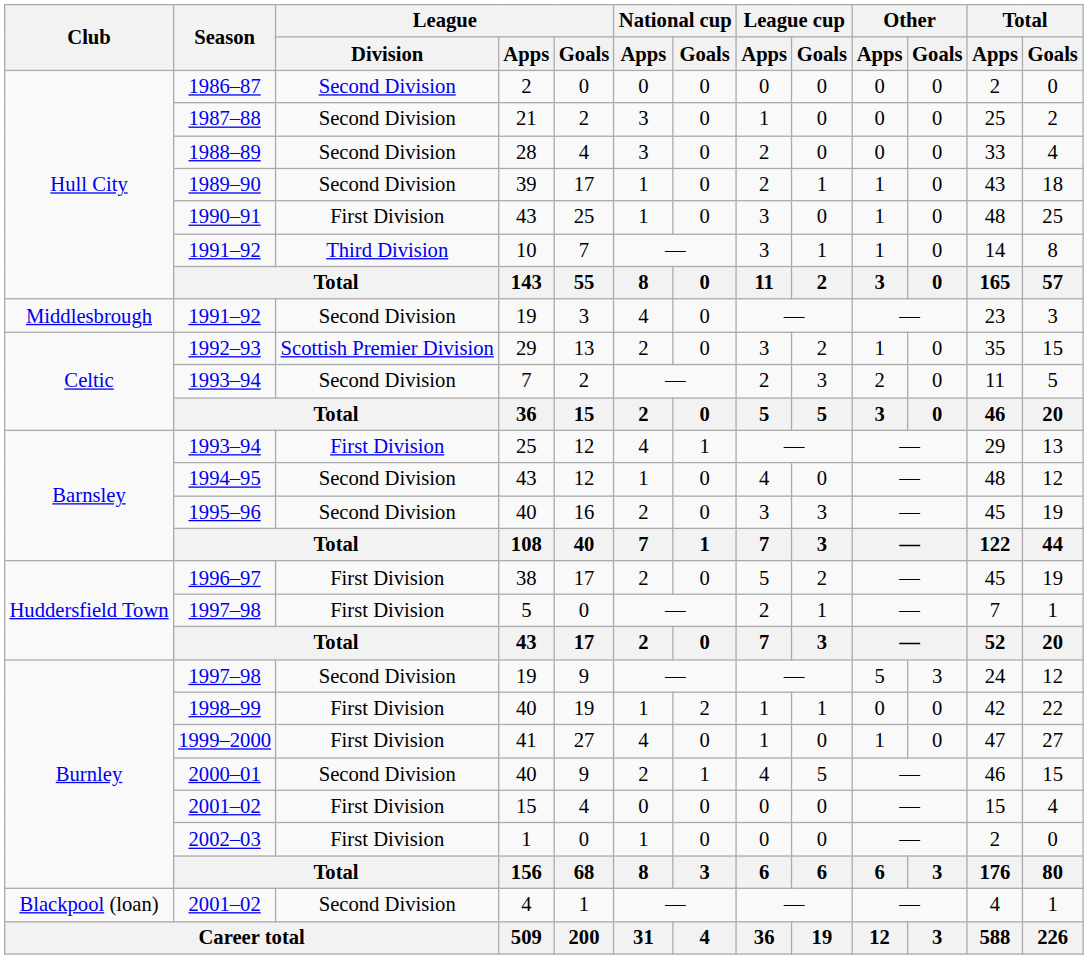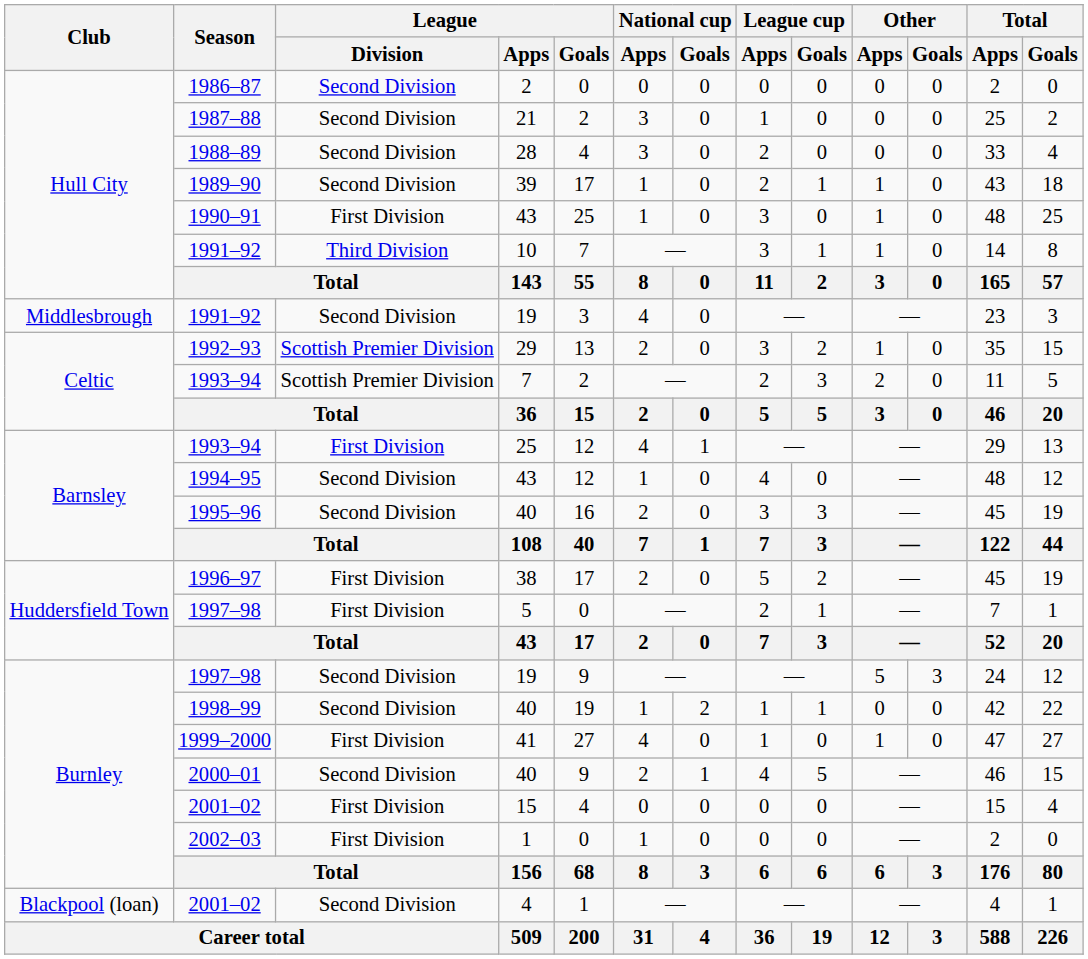1993–94 / 7 | League / Division: Second Division -> Scottish Premier Division
1998–99 | League / Division: First Division -> Second Division
